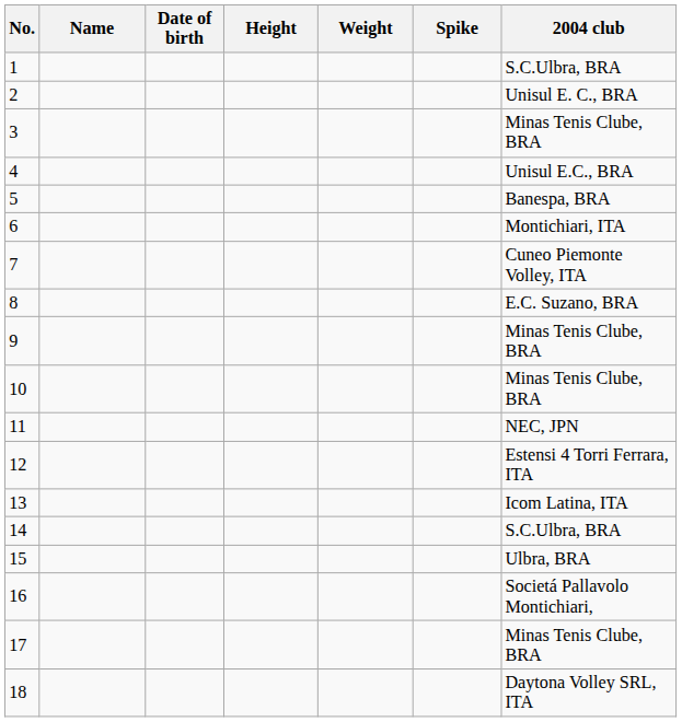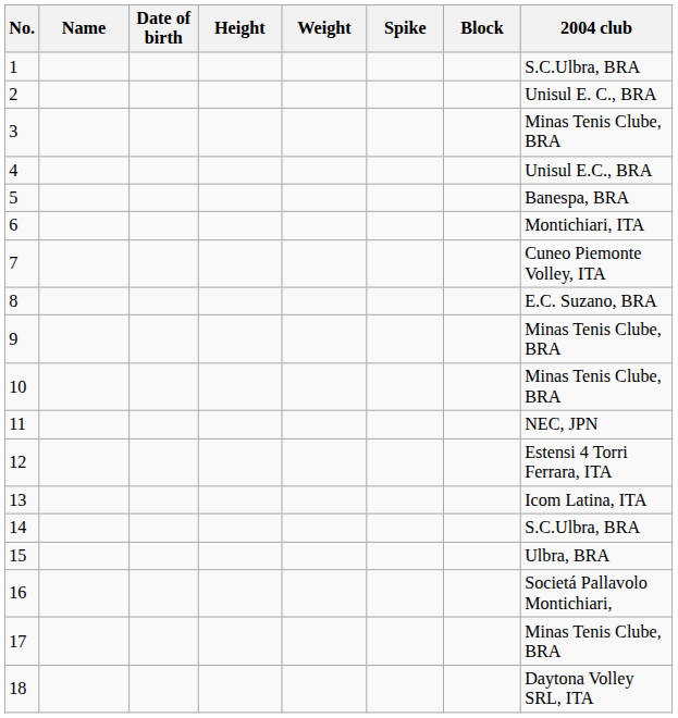+ column: Block
